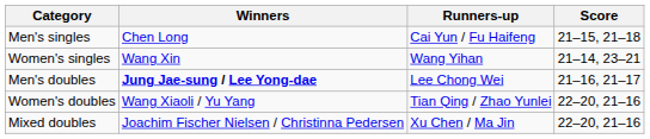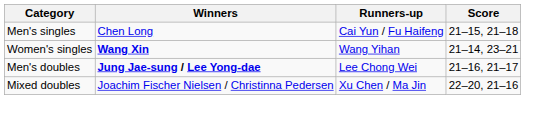Women's singles | Winners: normal -> bold
- row: Women's doubles | Wang Xiaoli / Yu Yang | Tian Qing / Zhao Yunlei | 22–20, 21–16
